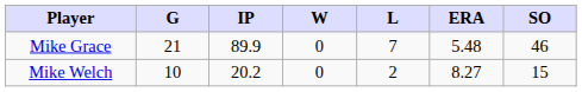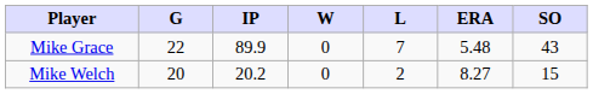Mike Grace | G: 21 -> 22
Mike Grace | SO: 46 -> 43
Mike Welch | G: 10 -> 20
